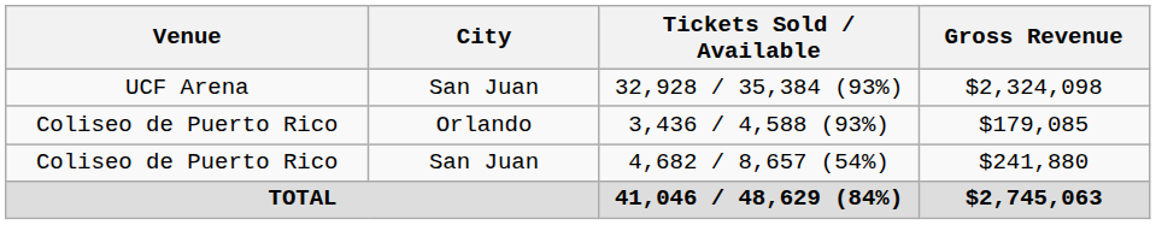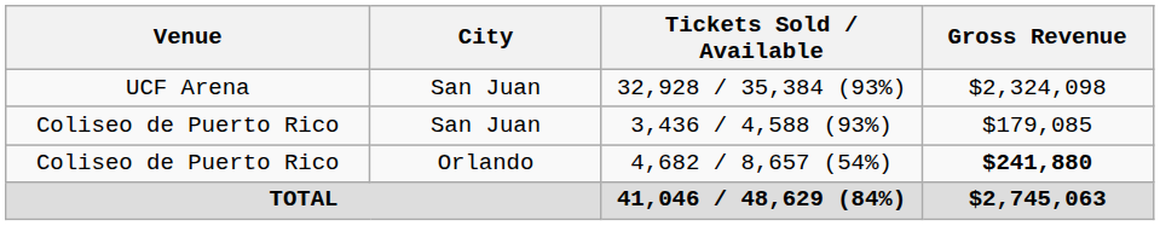3,436 / 4,588 (93%) | City: Orlando -> San Juan
4,682 / 8,657 (54%) | City: San Juan -> Orlando
4,682 / 8,657 (54%) | Gross Revenue: normal -> bold
